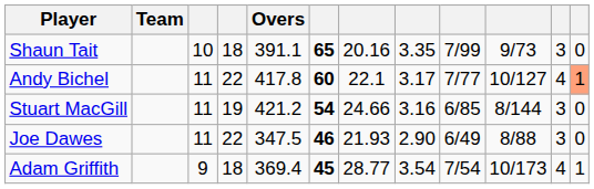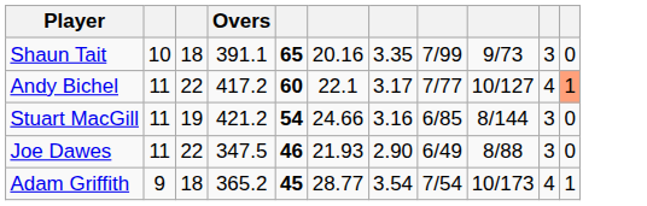- column: Team
Andy Bichel | Overs: 417.8 -> 417.2
Adam Griffith | Overs: 369.4 -> 365.2
